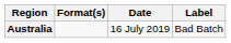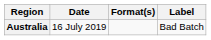columns swapped: Date <-> Format(s)
